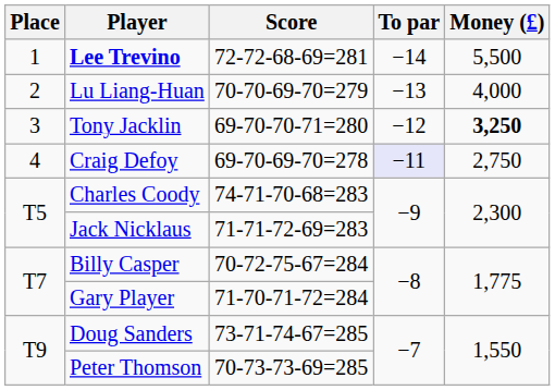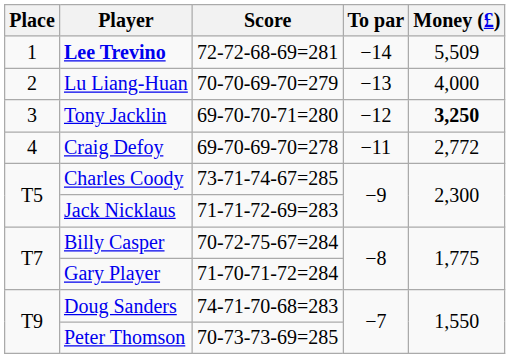Lee Trevino | Money (£): 5,500 -> 5,509
Craig Defoy | To par: lavender background -> no background
Craig Defoy | Money (£): 2,750 -> 2,772
Charles Coody | Score: 74-71-70-68=283 -> 73-71-74-67=285
Doug Sanders | Score: 73-71-74-67=285 -> 74-71-70-68=283
